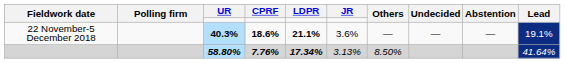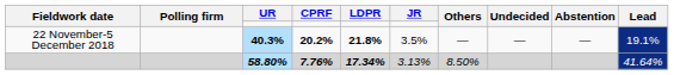22 November-5 December 2018 | CPRF: 18.6% -> 20.2%
22 November-5 December 2018 | LDPR: 21.1% -> 21.8%
22 November-5 December 2018 | JR: 3.6% -> 3.5%
